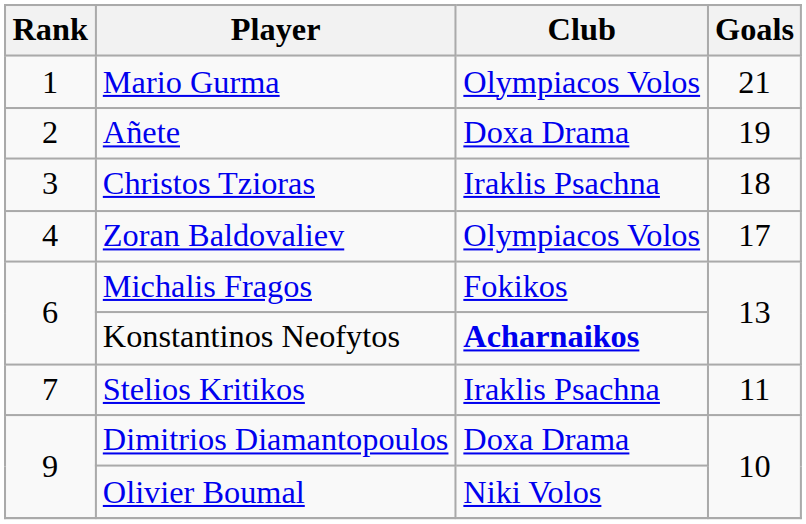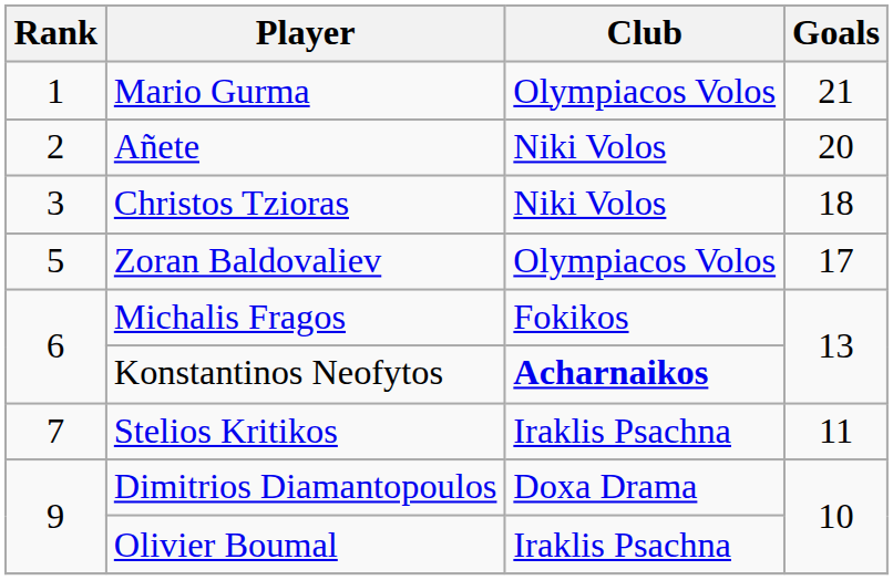Añete | Club: Doxa Drama -> Niki Volos
Añete | Goals: 19 -> 20
Christos Tzioras | Club: Iraklis Psachna -> Niki Volos
Zoran Baldovaliev | Rank: 4 -> 5
Olivier Boumal | Club: Niki Volos -> Iraklis Psachna
